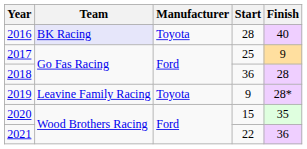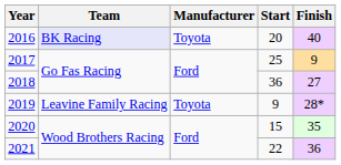2016 | Start: 28 -> 20
2018 | Finish: 28 -> 27
